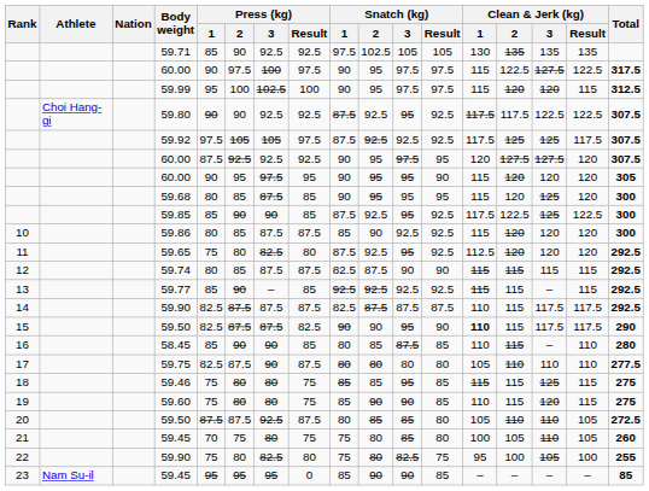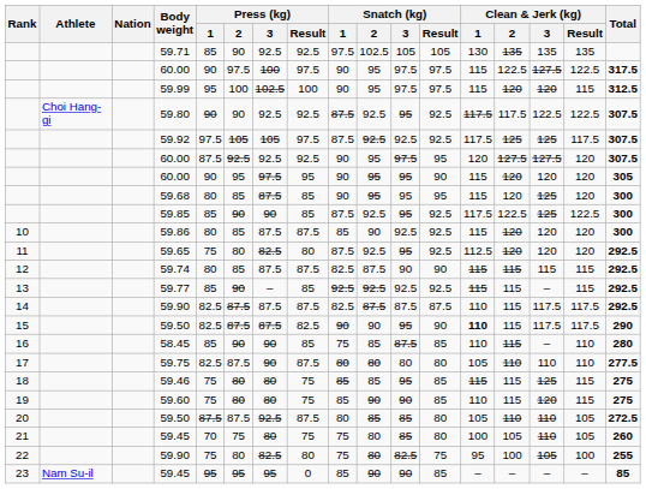58.45 | Snatch (kg) / 1: 80 -> 75
